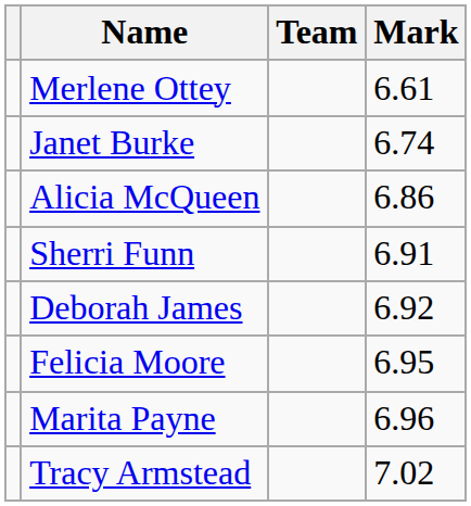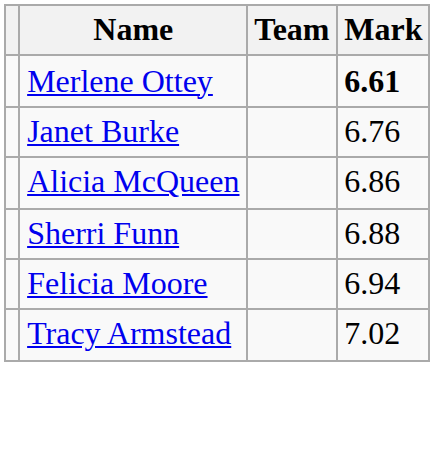Merlene Ottey | Mark: normal -> bold
Janet Burke | Mark: 6.74 -> 6.76
Sherri Funn | Mark: 6.91 -> 6.88
- row: Deborah James | 6.92
Felicia Moore | Mark: 6.95 -> 6.94
- row: Marita Payne | 6.96
